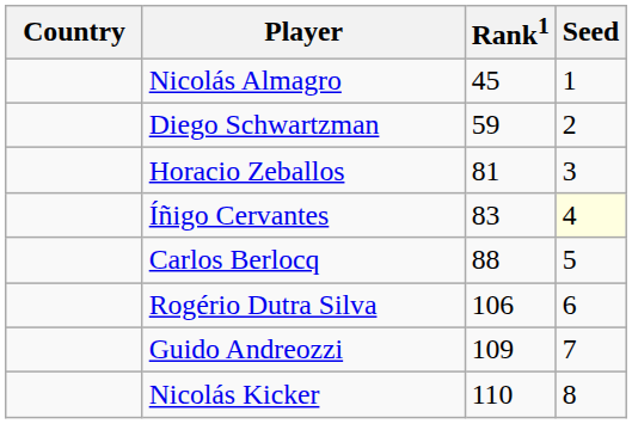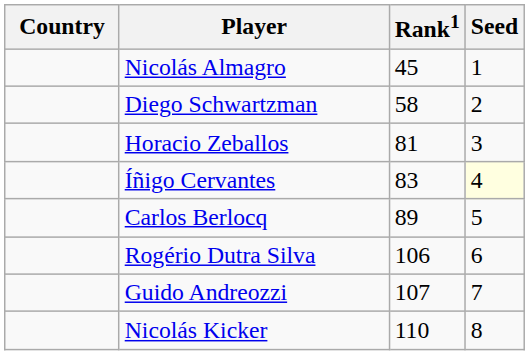Diego Schwartzman | Rank1: 59 -> 58
Carlos Berlocq | Rank1: 88 -> 89
Guido Andreozzi | Rank1: 109 -> 107
